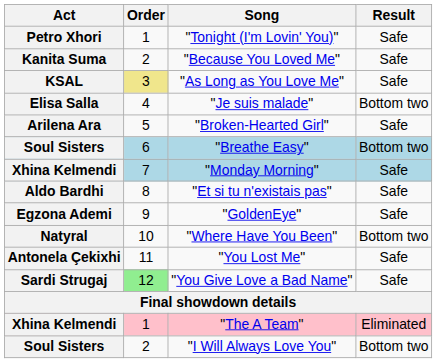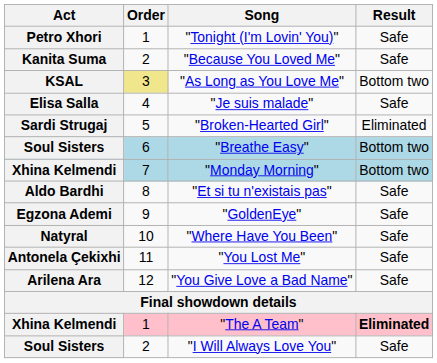"As Long as You Love Me" | Result: Safe -> Bottom two
"Je suis malade" | Result: Bottom two -> Safe
"Broken-Hearted Girl" | Act: Arilena Ara -> Sardi Strugaj
"Broken-Hearted Girl" | Result: Safe -> Eliminated
"Monday Morning" | Result: Safe -> Bottom two
"Where Have You Been" | Result: Bottom two -> Safe
"You Give Love a Bad Name" | Act: Sardi Strugaj -> Arilena Ara
"You Give Love a Bad Name" | Order: lightgreen background -> no background
"The A Team" | Result: normal -> bold
"I Will Always Love You" | Result: Bottom two -> Safe
